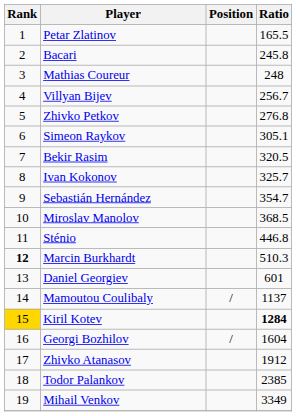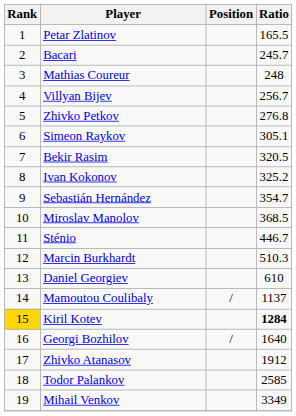Bacari | Ratio: 245.8 -> 245.7
Ivan Kokonov | Ratio: 325.7 -> 325.2
Sténio | Ratio: 446.8 -> 446.7
Marcin Burkhardt | Rank: bold -> normal
Daniel Georgiev | Ratio: 601 -> 610
Georgi Bozhilov | Ratio: 1604 -> 1640
Todor Palankov | Ratio: 2385 -> 2585
